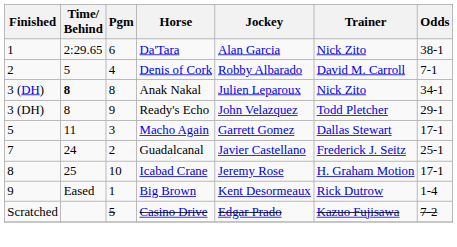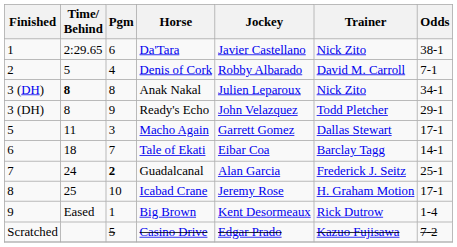Da'Tara | Jockey: Alan Garcia -> Javier Castellano
+ row: 6 | 18 | 7 | Tale of Ekati | Eibar Coa | Barclay Tagg | 14-1
Guadalcanal | Pgm: normal -> bold
Guadalcanal | Jockey: Javier Castellano -> Alan Garcia
